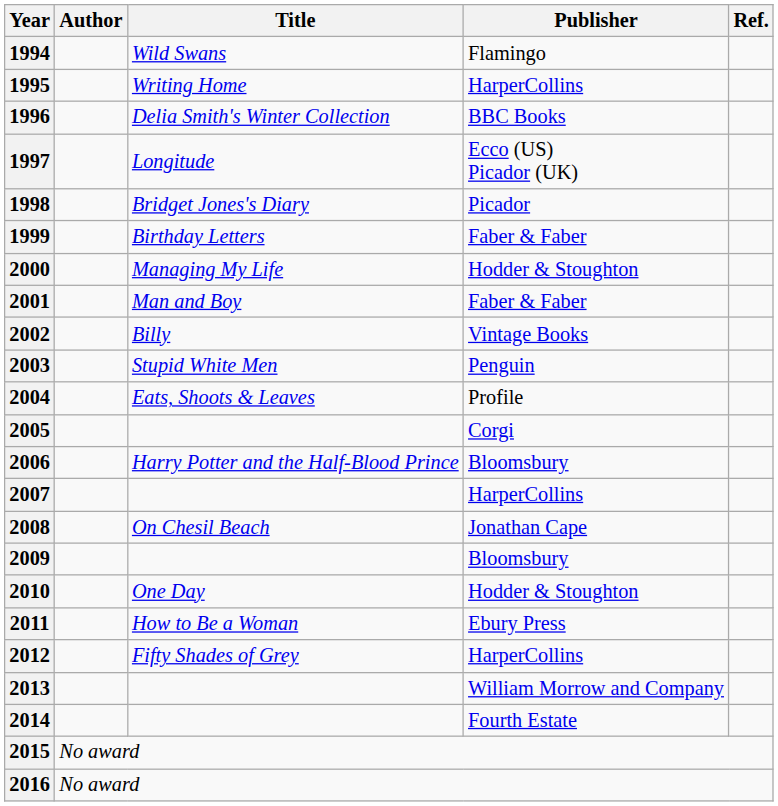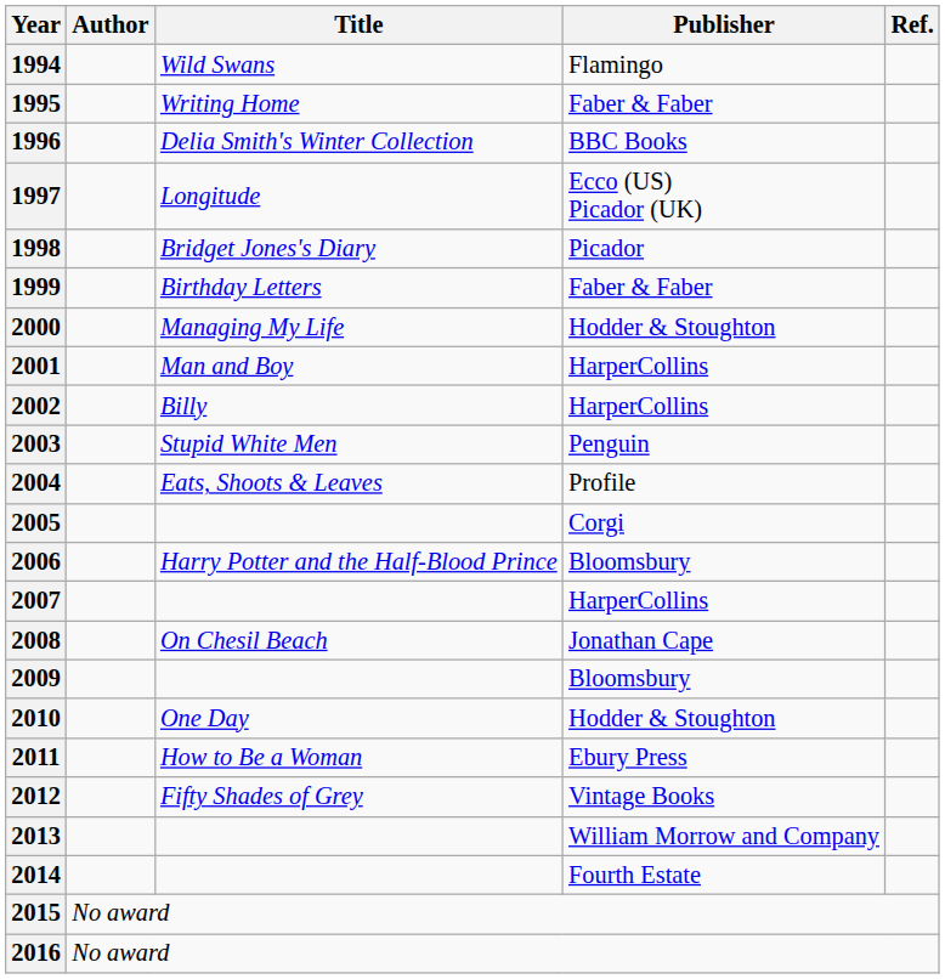1995 | Publisher: HarperCollins -> Faber & Faber
2001 | Publisher: Faber & Faber -> HarperCollins
2002 | Publisher: Vintage Books -> HarperCollins
2012 | Publisher: HarperCollins -> Vintage Books
